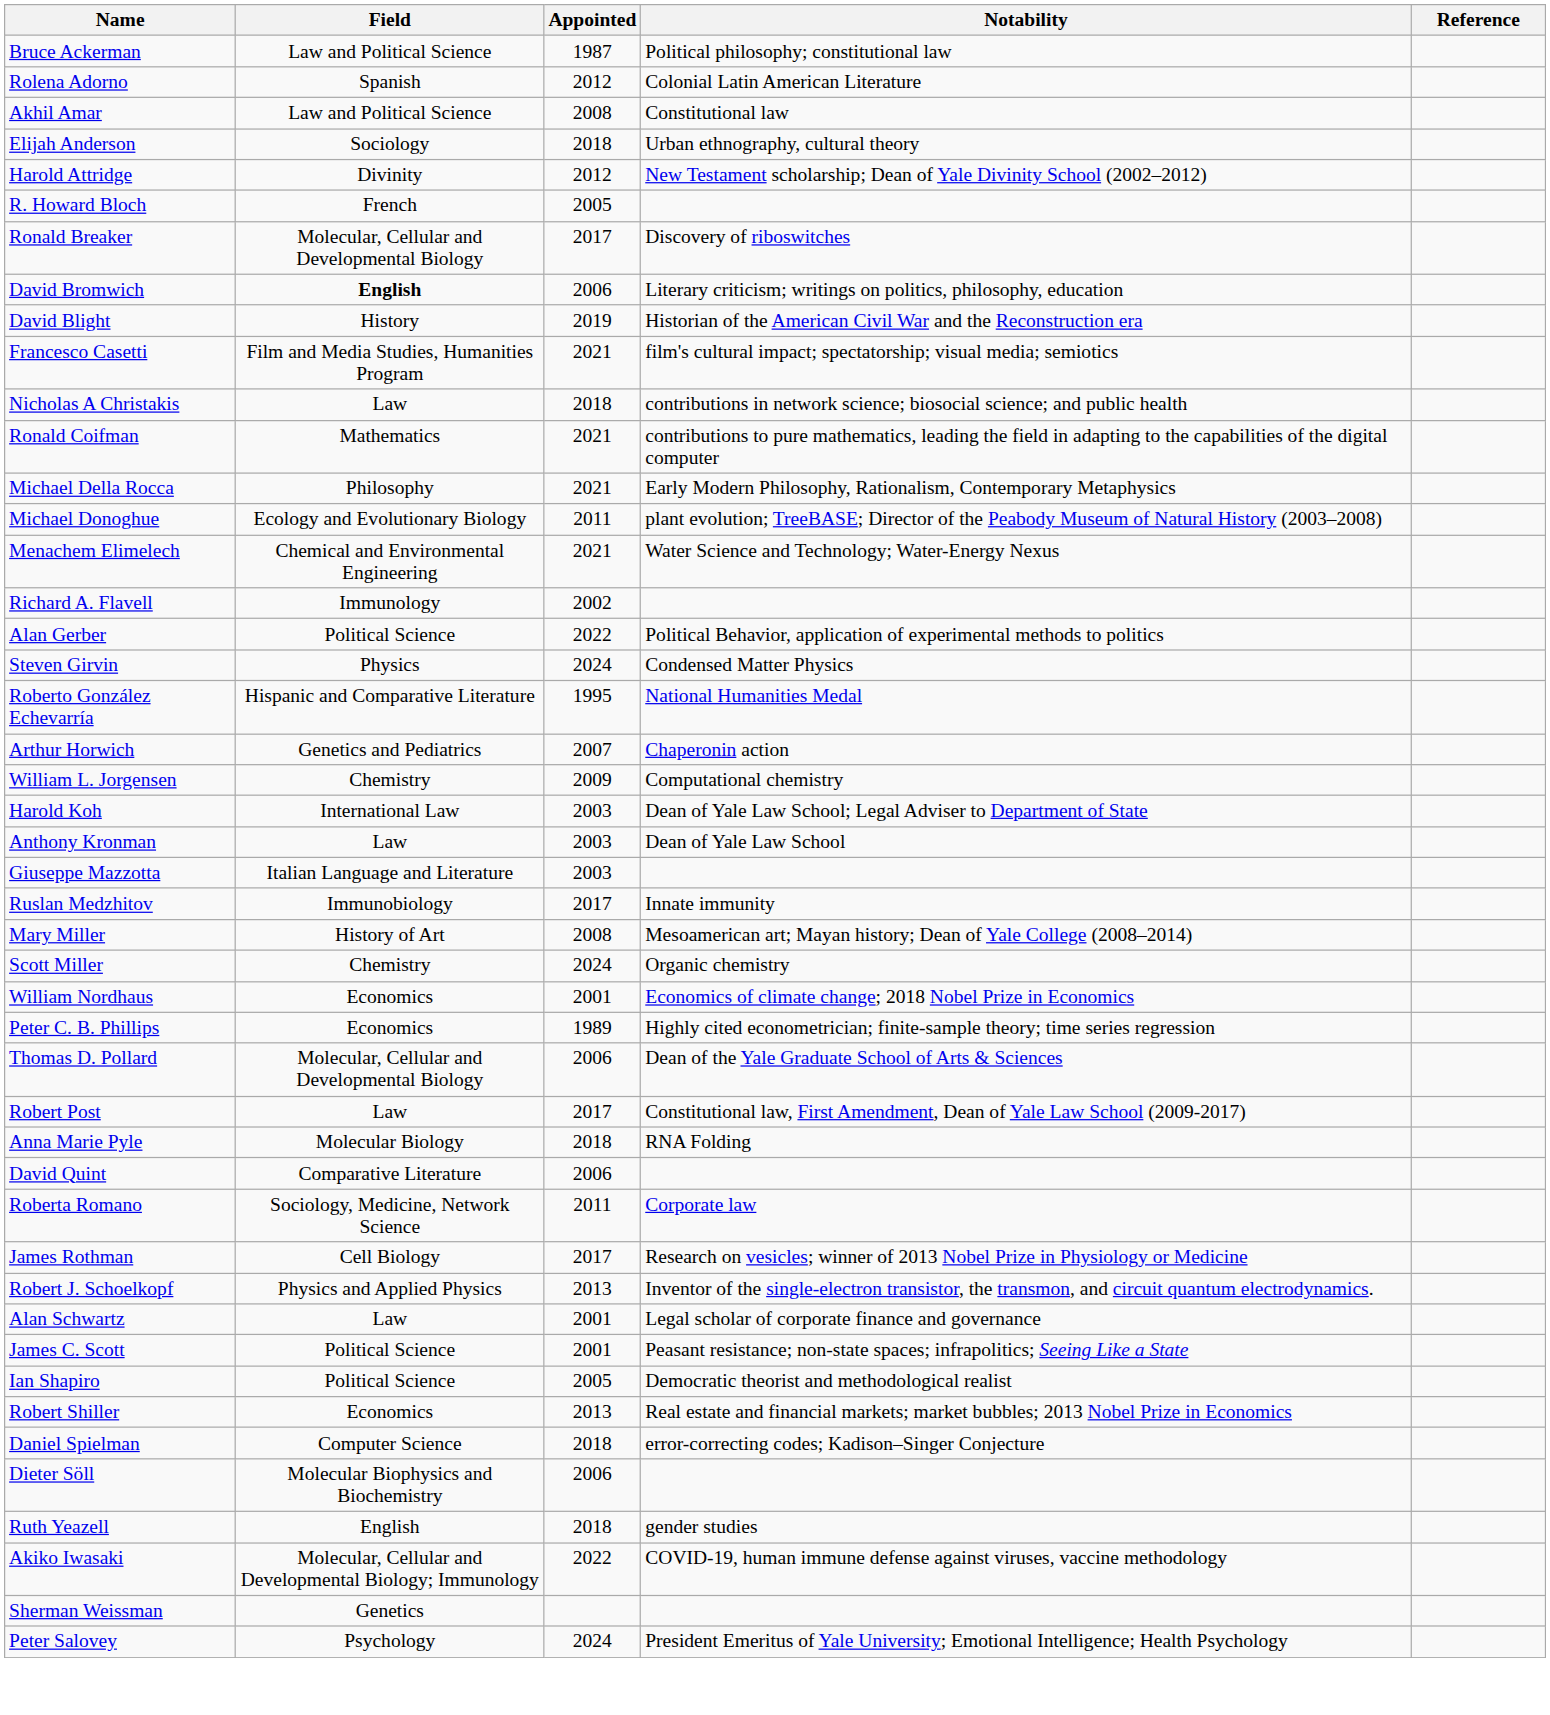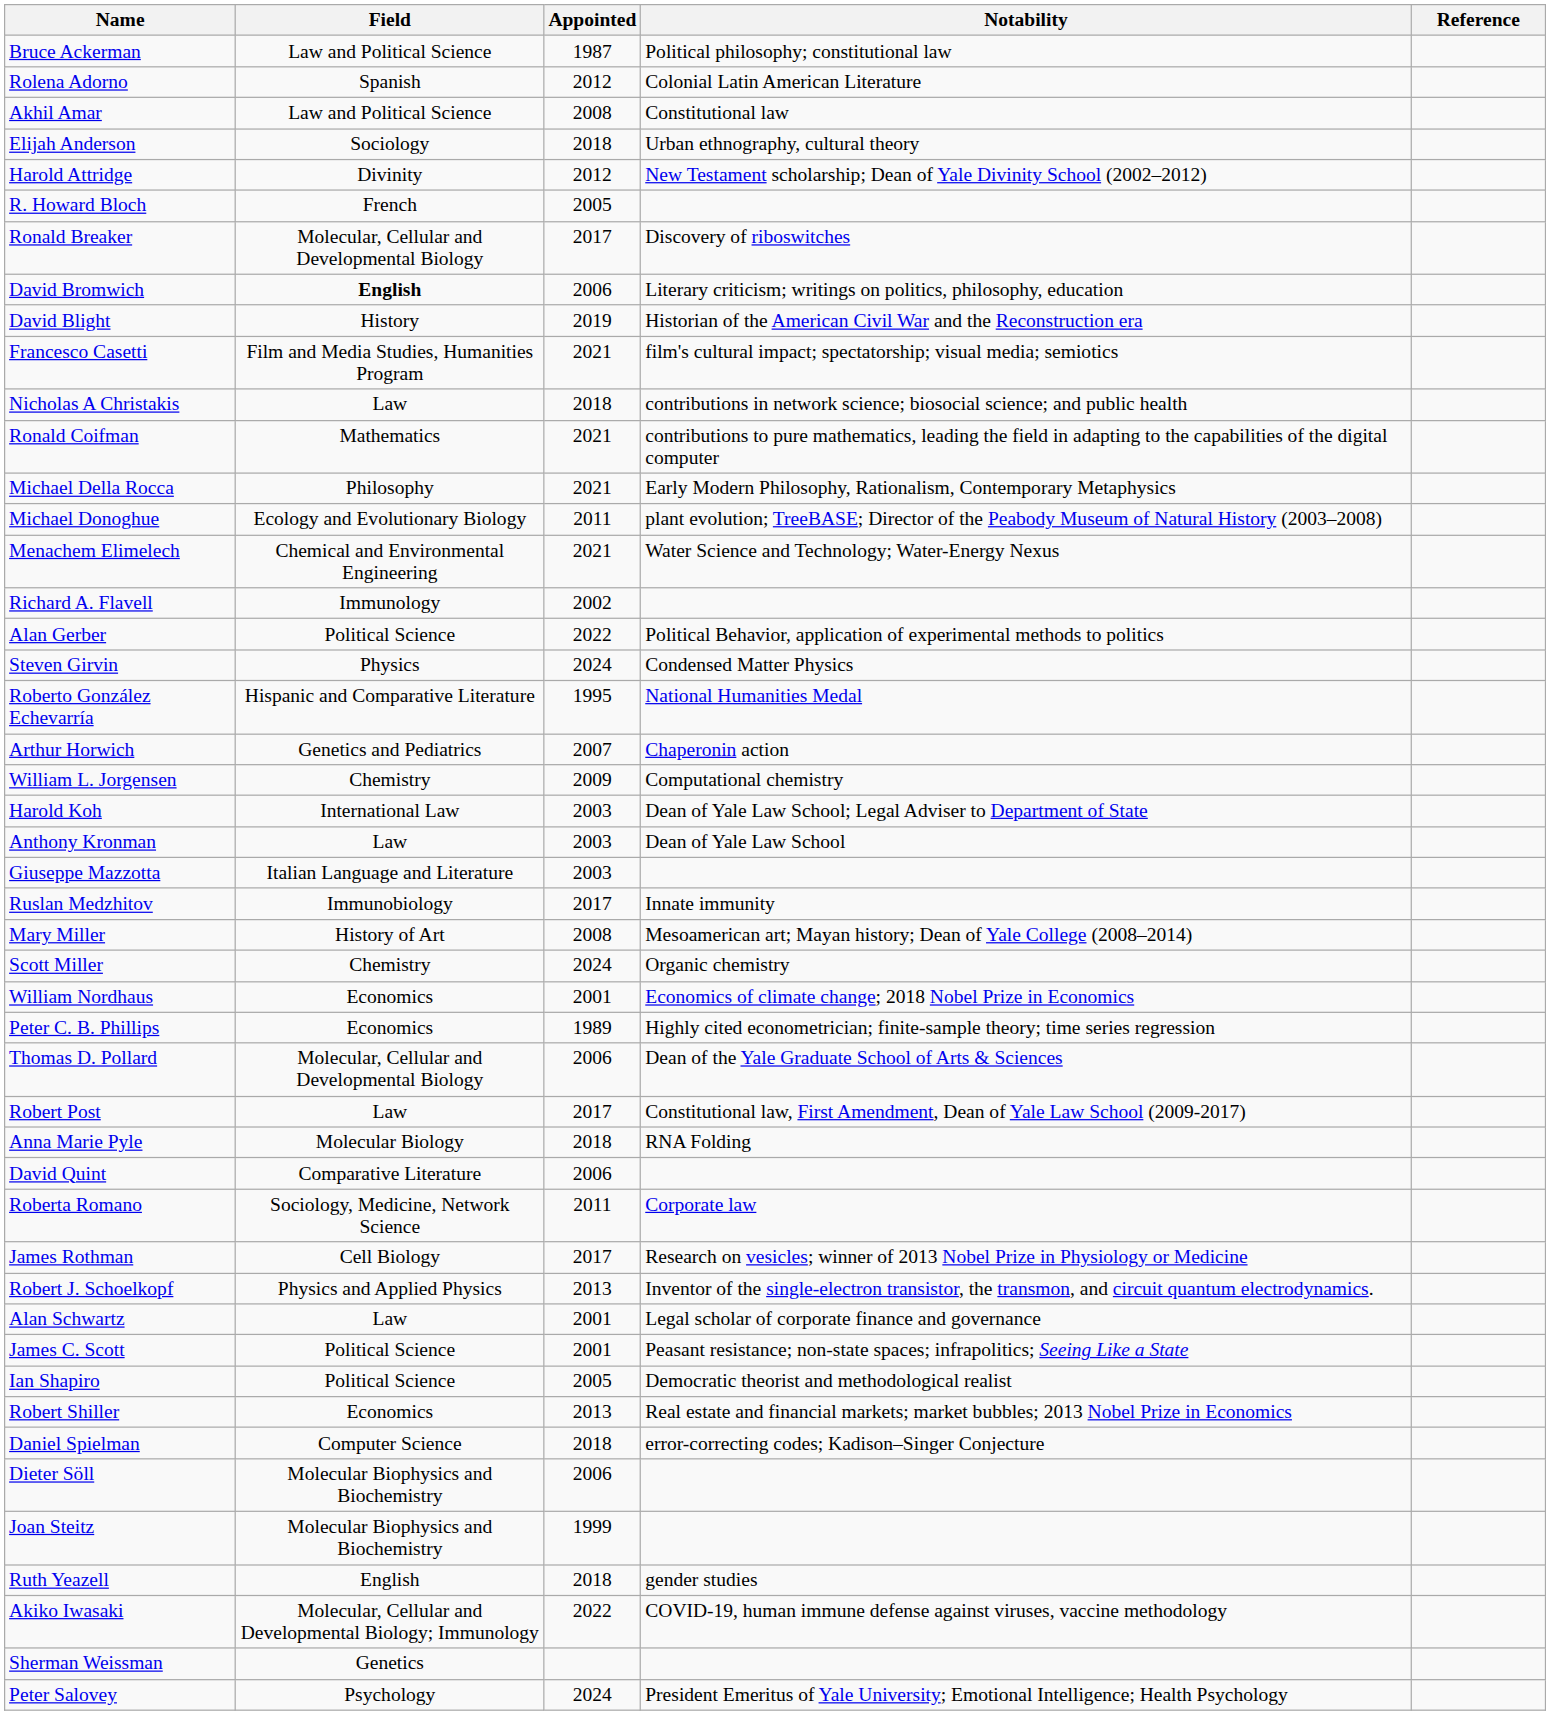+ row: Joan Steitz | Molecular Biophysics and Biochemistry | 1999
